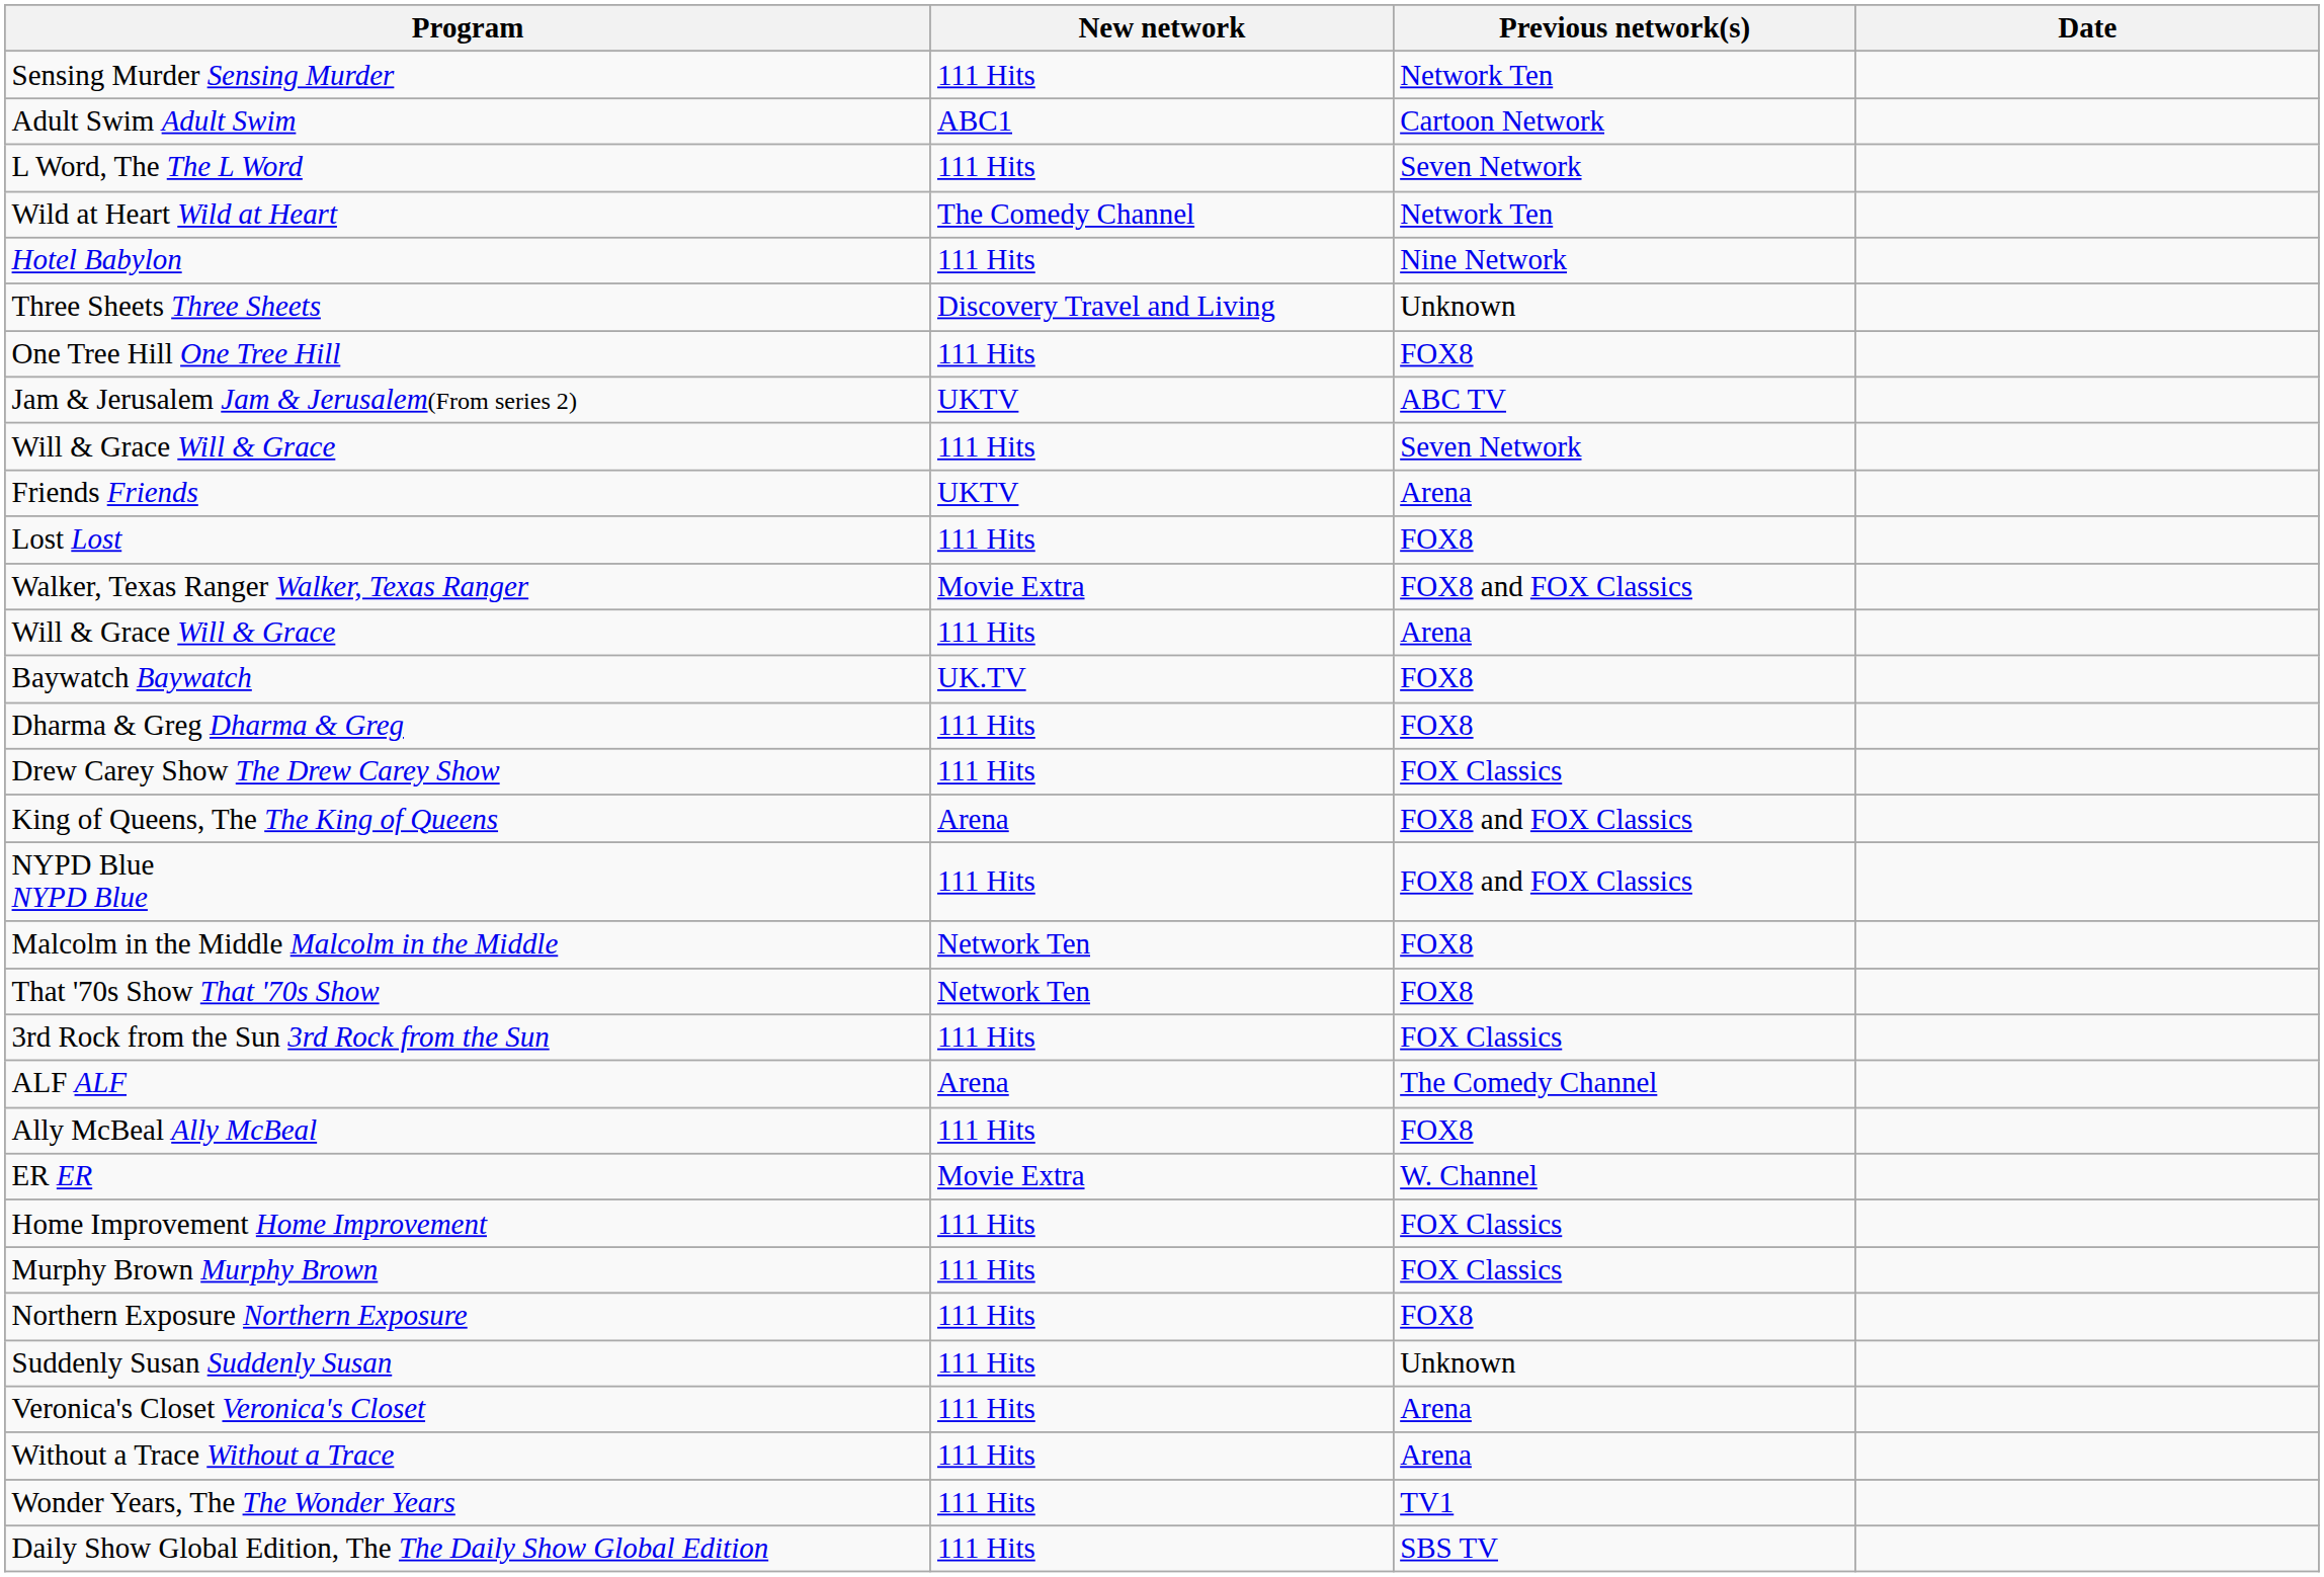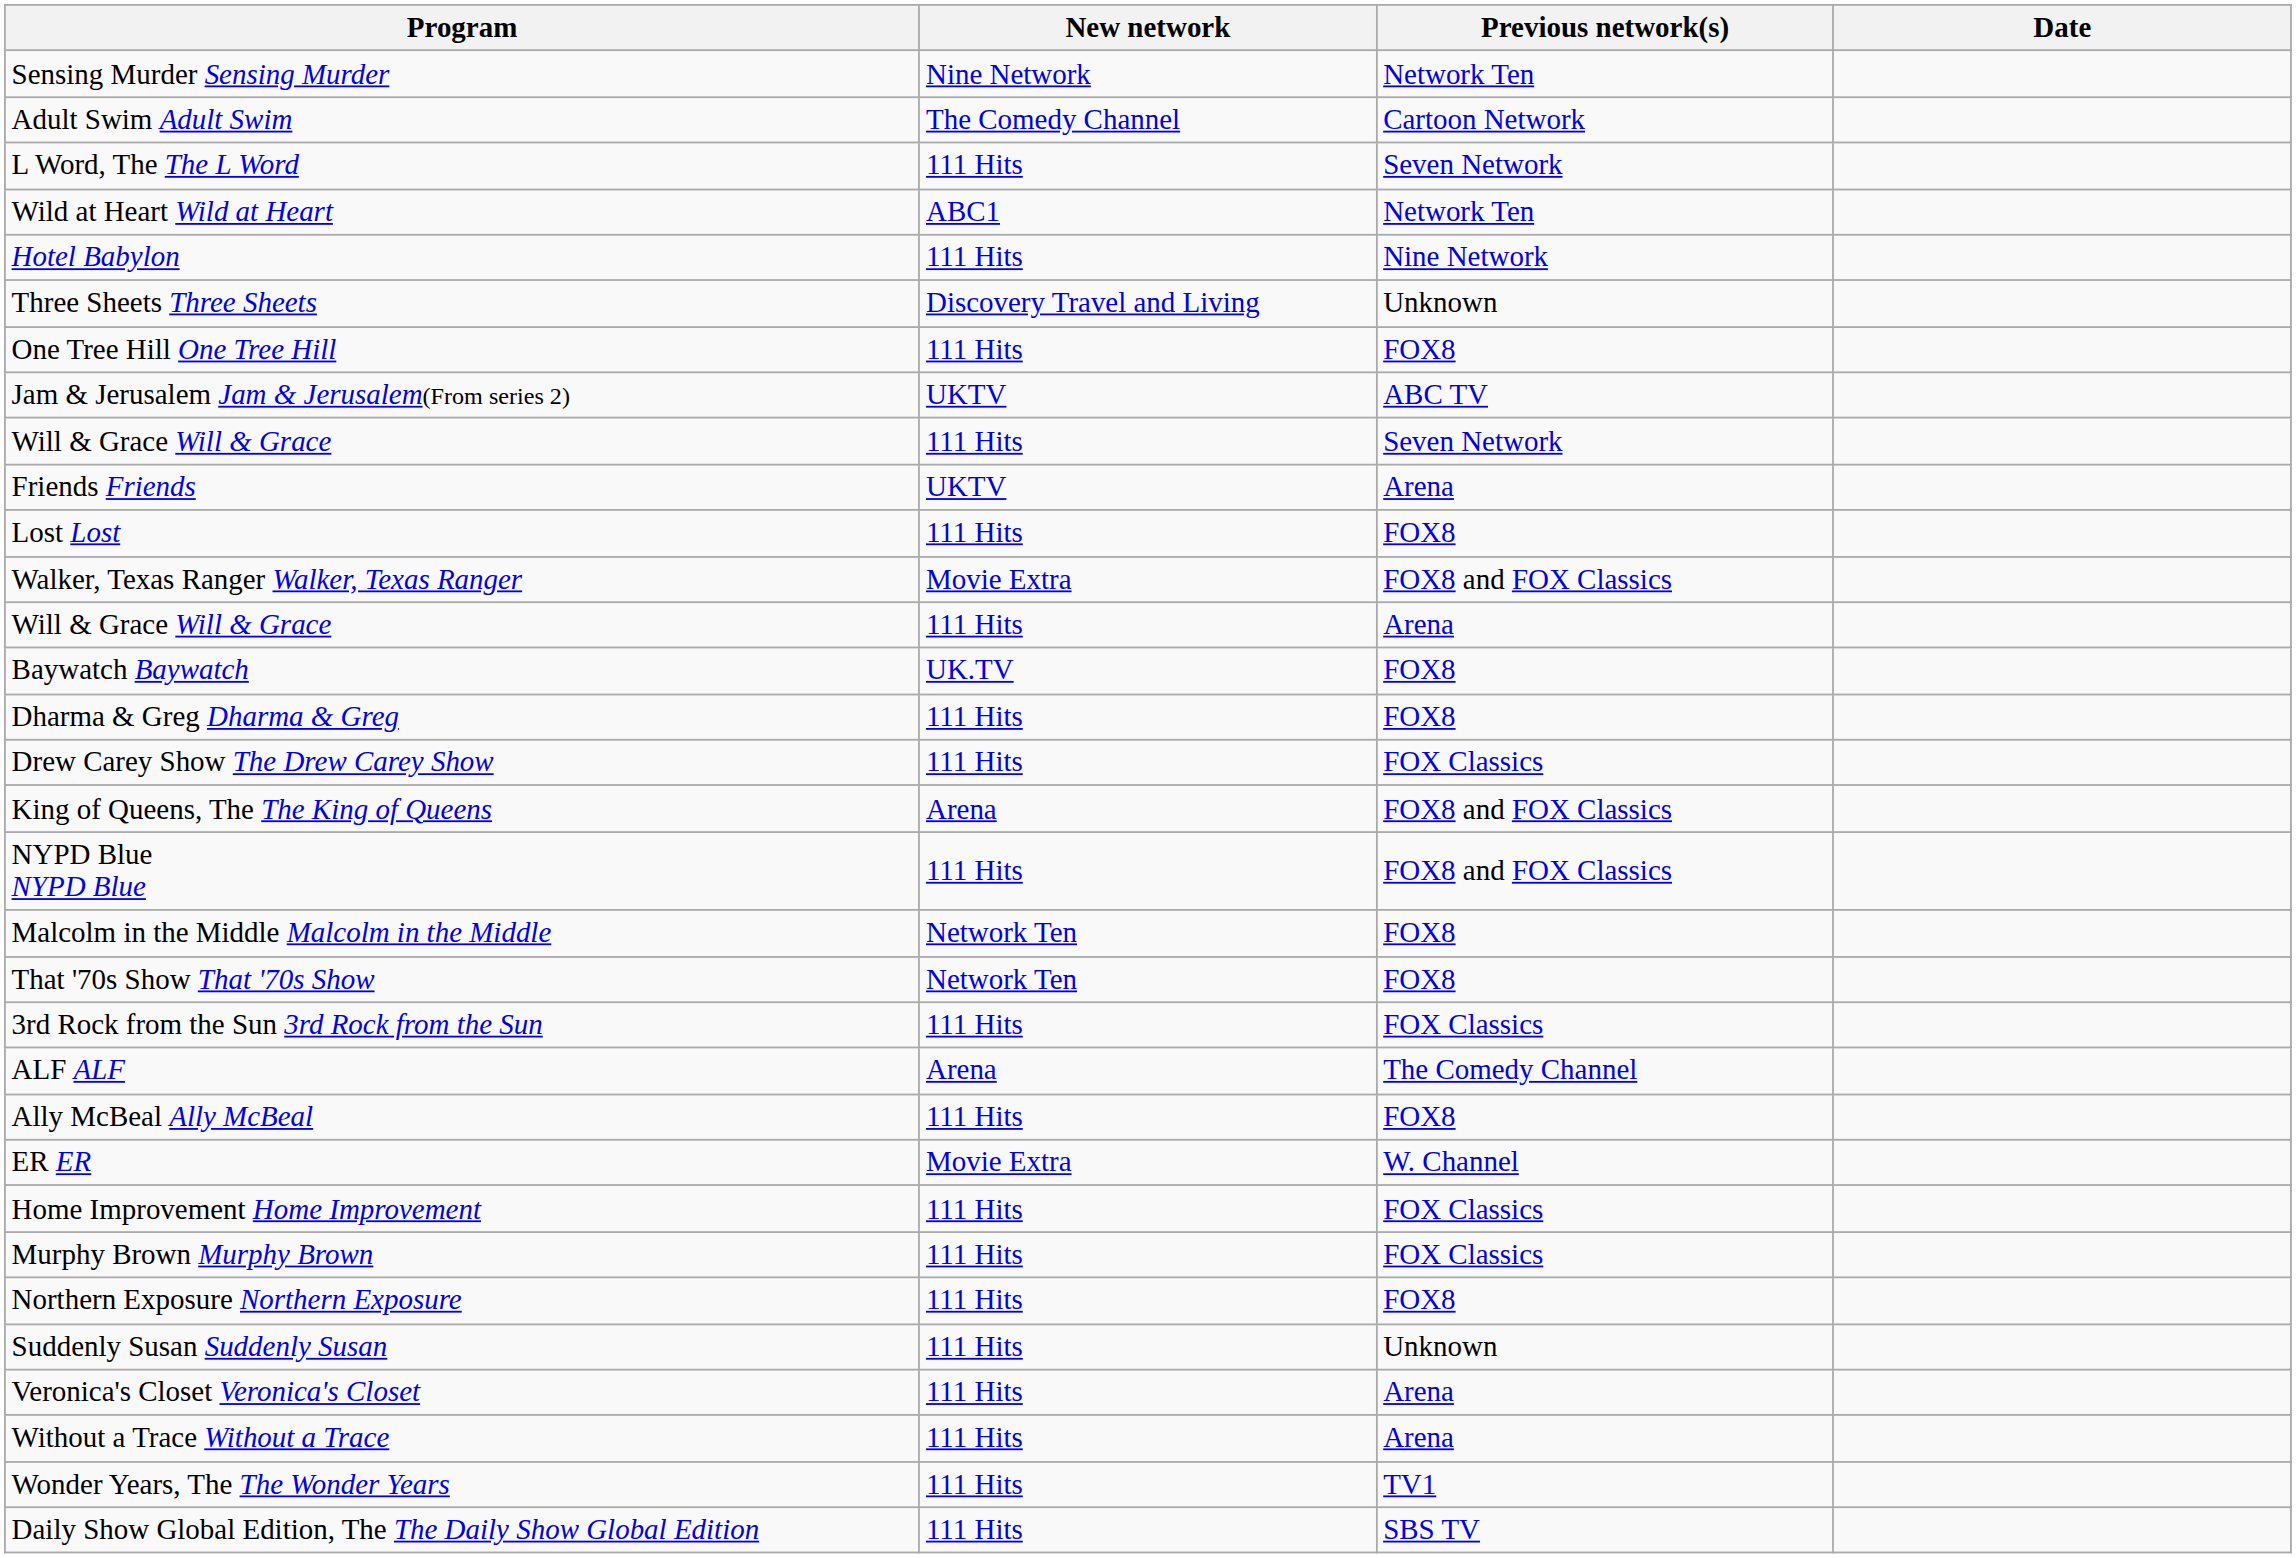Sensing Murder Sensing Murder | New network: 111 Hits -> Nine Network
Adult Swim Adult Swim | New network: ABC1 -> The Comedy Channel
Wild at Heart Wild at Heart | New network: The Comedy Channel -> ABC1
